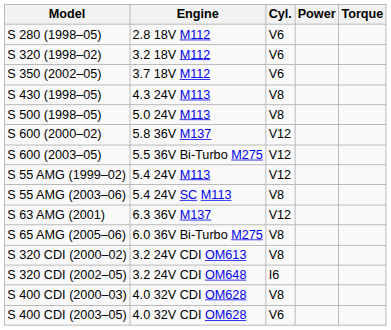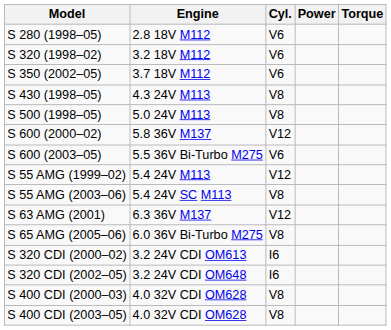S 600 (2003–05) | Cyl.: V12 -> V6
S 320 CDI (2000–02) | Cyl.: V8 -> I6
S 400 CDI (2003–05) | Cyl.: V6 -> V8
